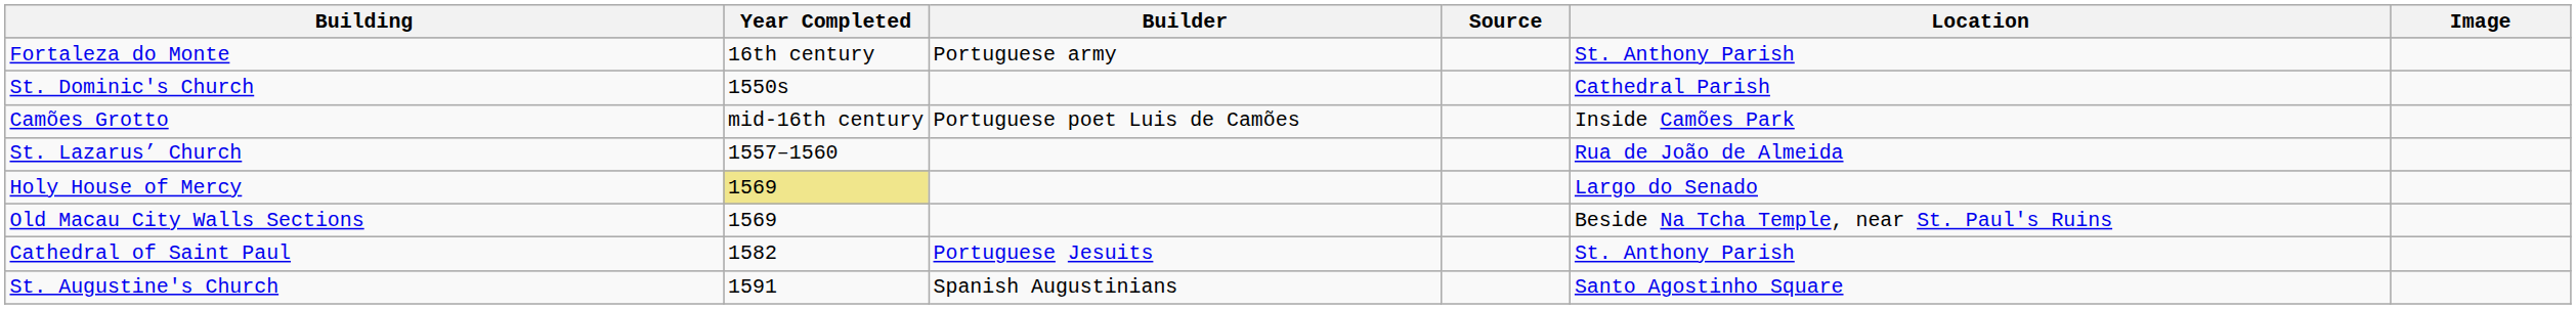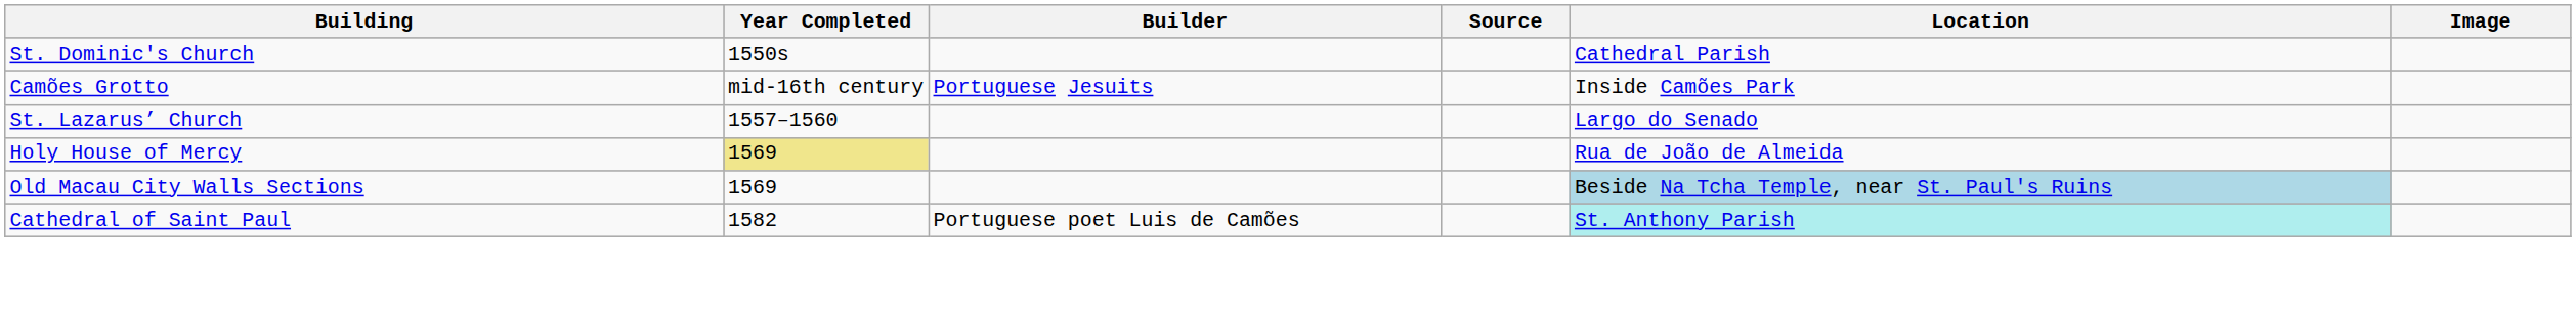- row: Fortaleza do Monte | 16th century | Portuguese army | St. Anthony Parish
Camões Grotto | Builder: Portuguese poet Luis de Camões -> Portuguese Jesuits
St. Lazarus’ Church | Location: Rua de João de Almeida -> Largo do Senado
Holy House of Mercy | Location: Largo do Senado -> Rua de João de Almeida
Old Macau City Walls Sections | Location: no background -> lightblue background
Cathedral of Saint Paul | Builder: Portuguese Jesuits -> Portuguese poet Luis de Camões
Cathedral of Saint Paul | Location: no background -> paleturquoise background
- row: St. Augustine's Church | 1591 | Spanish Augustinians | Santo Agostinho Square
